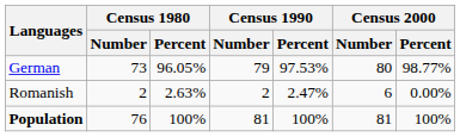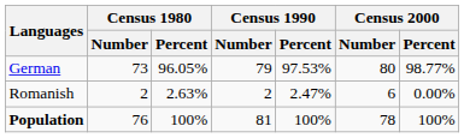Population | Census 2000 / Number: 81 -> 78
